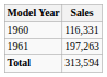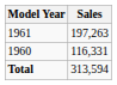rows swapped: 1960 <-> 1961
